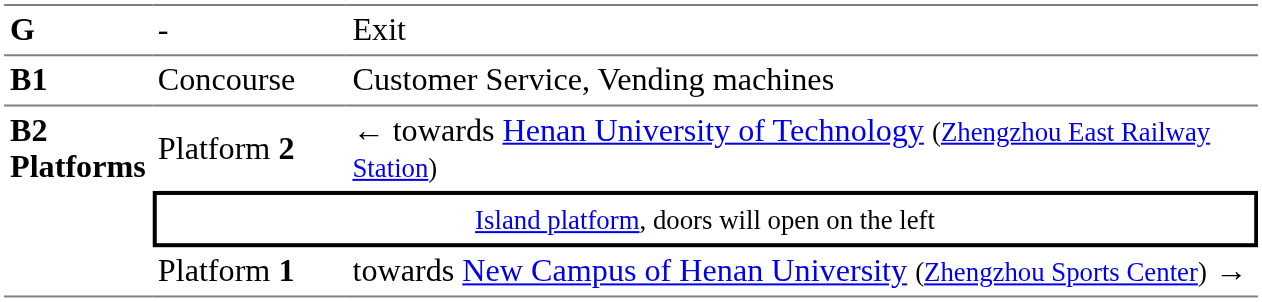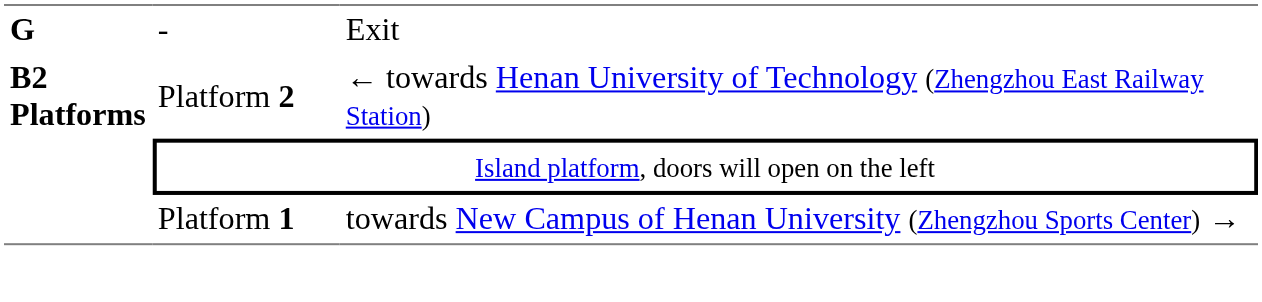- row: B1 | Concourse | Customer Service, Vending machines
